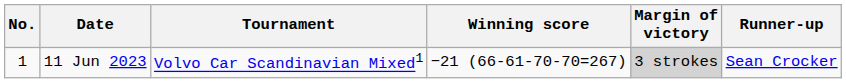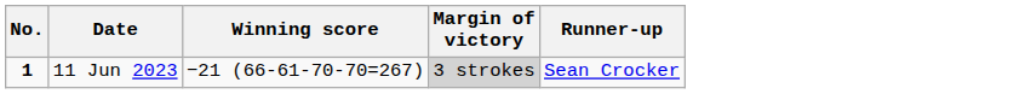- column: Tournament | Volvo Car Scandinavian Mixed1
11 Jun 2023 | No.: normal -> bold
